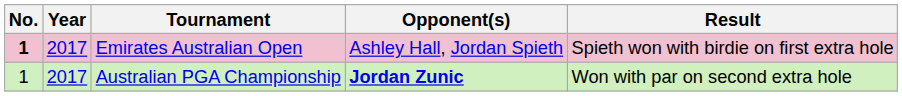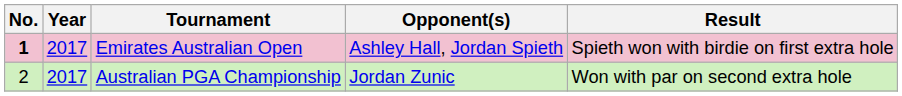Australian PGA Championship | No.: 1 -> 2
Australian PGA Championship | Opponent(s): bold -> normal
